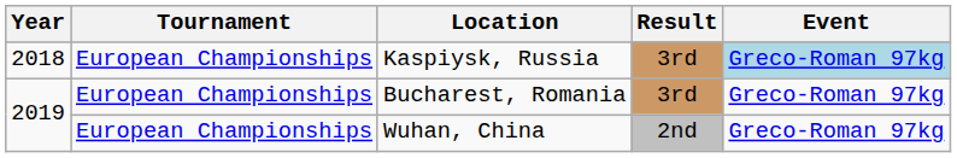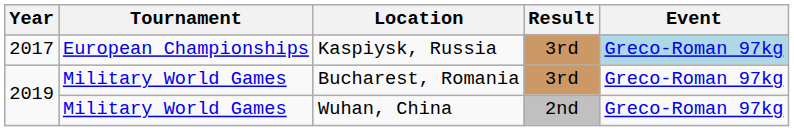Kaspiysk, Russia | Year: 2018 -> 2017
Bucharest, Romania | Tournament: European Championships -> Military World Games
Wuhan, China | Tournament: European Championships -> Military World Games
